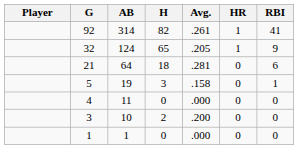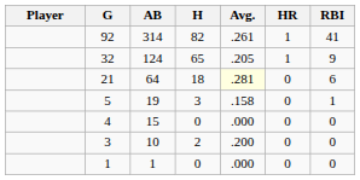21 | Avg.: no background -> lightyellow background
4 | AB: 11 -> 15
